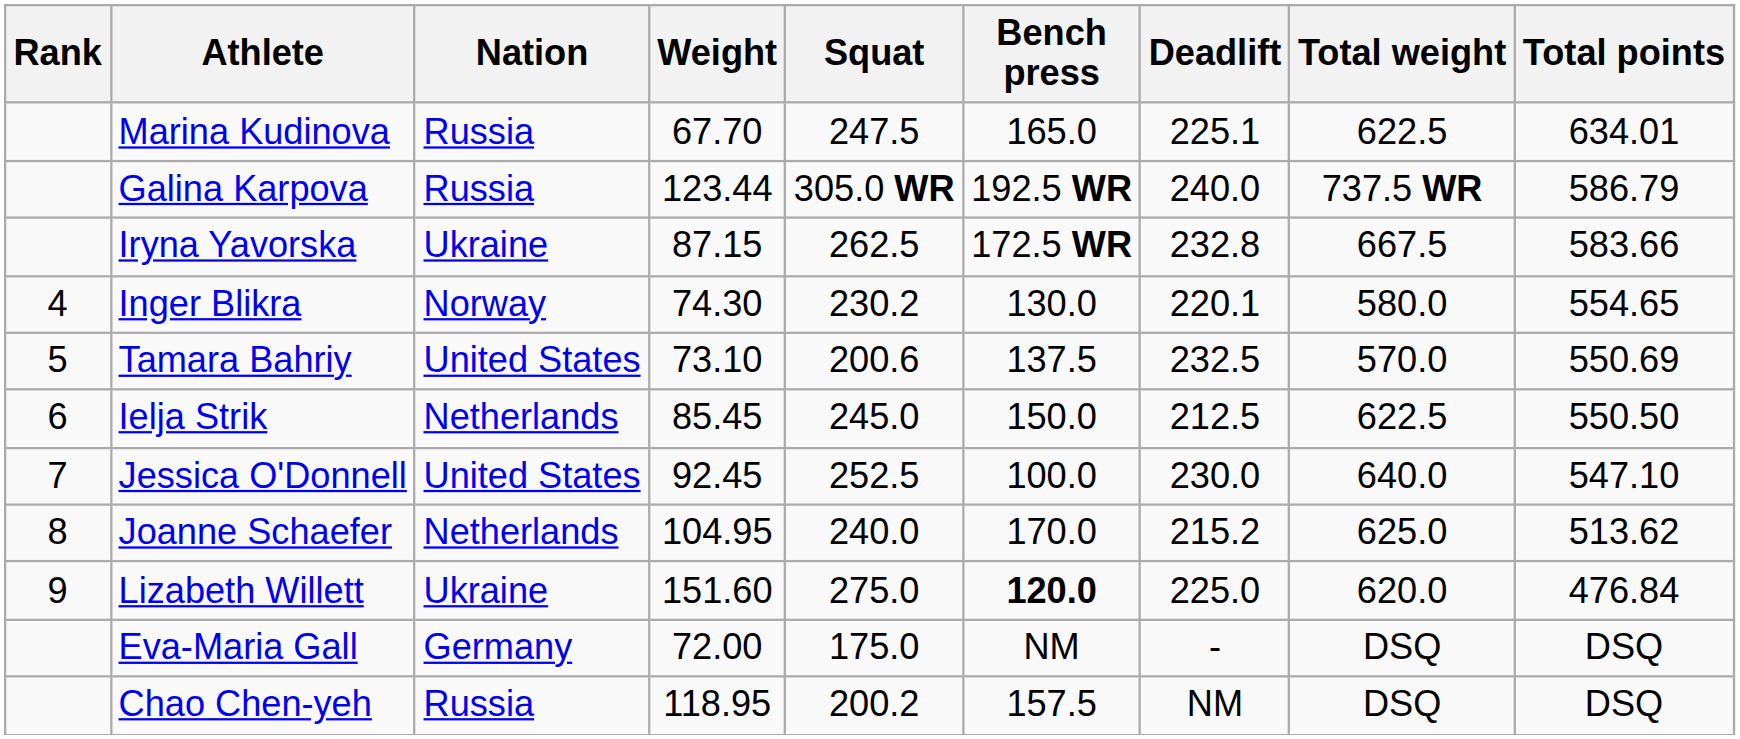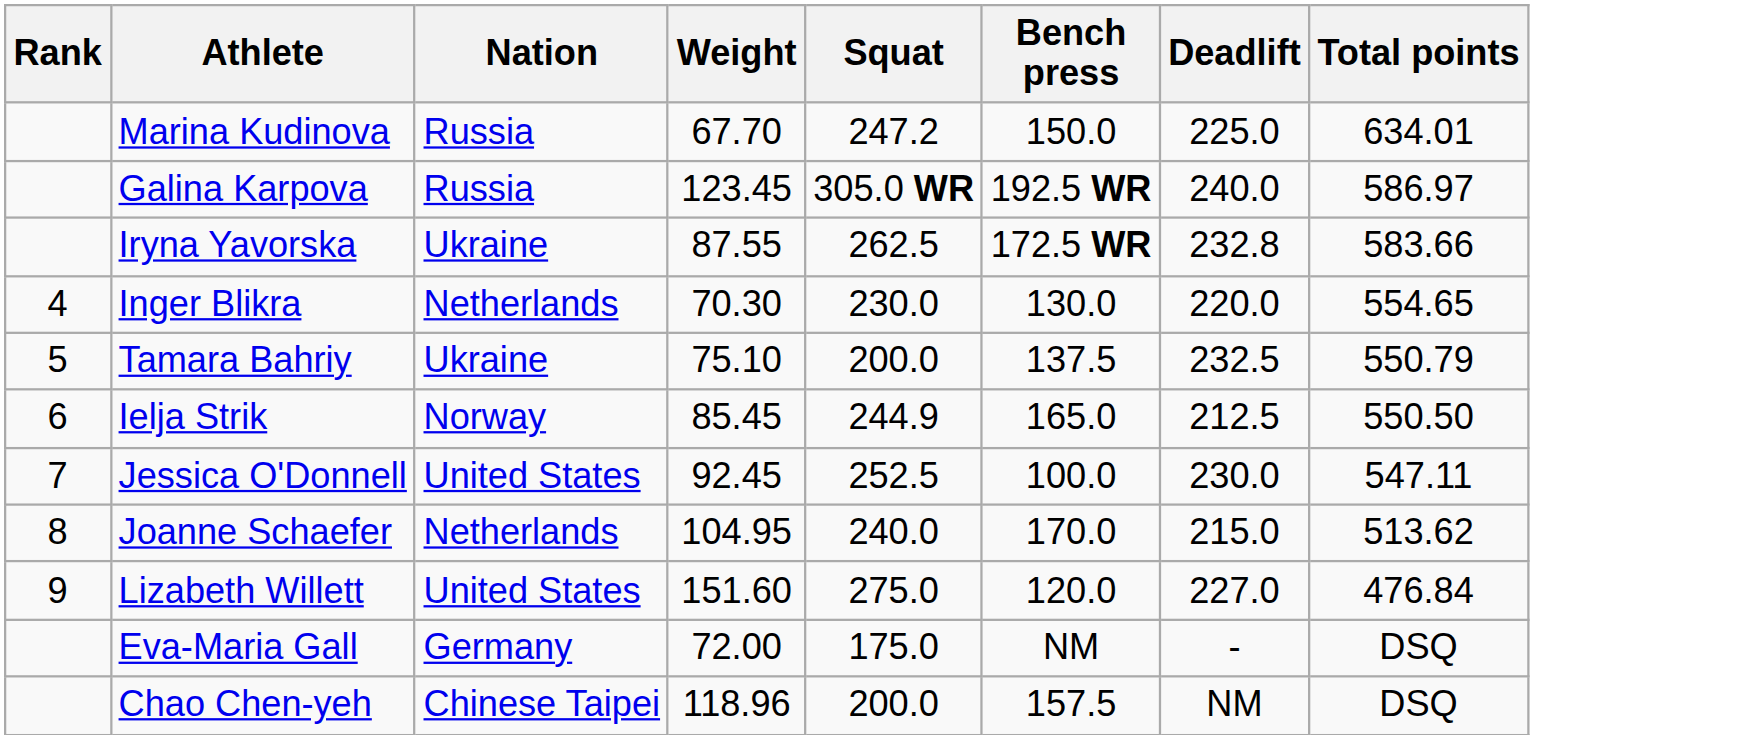- column: Total weight | 622.5 | 737.5 WR | 667.5 | 580.0 | 570.0 | 622.5 | 640.0 | 625.0 | 620.0 | DSQ | DSQ
Marina Kudinova | Squat: 247.5 -> 247.2
Marina Kudinova | Bench press: 165.0 -> 150.0
Marina Kudinova | Deadlift: 225.1 -> 225.0
Galina Karpova | Weight: 123.44 -> 123.45
Galina Karpova | Total points: 586.79 -> 586.97
Iryna Yavorska | Weight: 87.15 -> 87.55
Inger Blikra | Nation: Norway -> Netherlands
Inger Blikra | Weight: 74.30 -> 70.30
Inger Blikra | Squat: 230.2 -> 230.0
Inger Blikra | Deadlift: 220.1 -> 220.0
Tamara Bahriy | Nation: United States -> Ukraine
Tamara Bahriy | Weight: 73.10 -> 75.10
Tamara Bahriy | Squat: 200.6 -> 200.0
Tamara Bahriy | Total points: 550.69 -> 550.79
Ielja Strik | Nation: Netherlands -> Norway
Ielja Strik | Squat: 245.0 -> 244.9
Ielja Strik | Bench press: 150.0 -> 165.0
Jessica O'Donnell | Total points: 547.10 -> 547.11
Joanne Schaefer | Deadlift: 215.2 -> 215.0
Lizabeth Willett | Nation: Ukraine -> United States
Lizabeth Willett | Bench press: bold -> normal
Lizabeth Willett | Deadlift: 225.0 -> 227.0
Chao Chen-yeh | Nation: Russia -> Chinese Taipei
Chao Chen-yeh | Weight: 118.95 -> 118.96
Chao Chen-yeh | Squat: 200.2 -> 200.0
